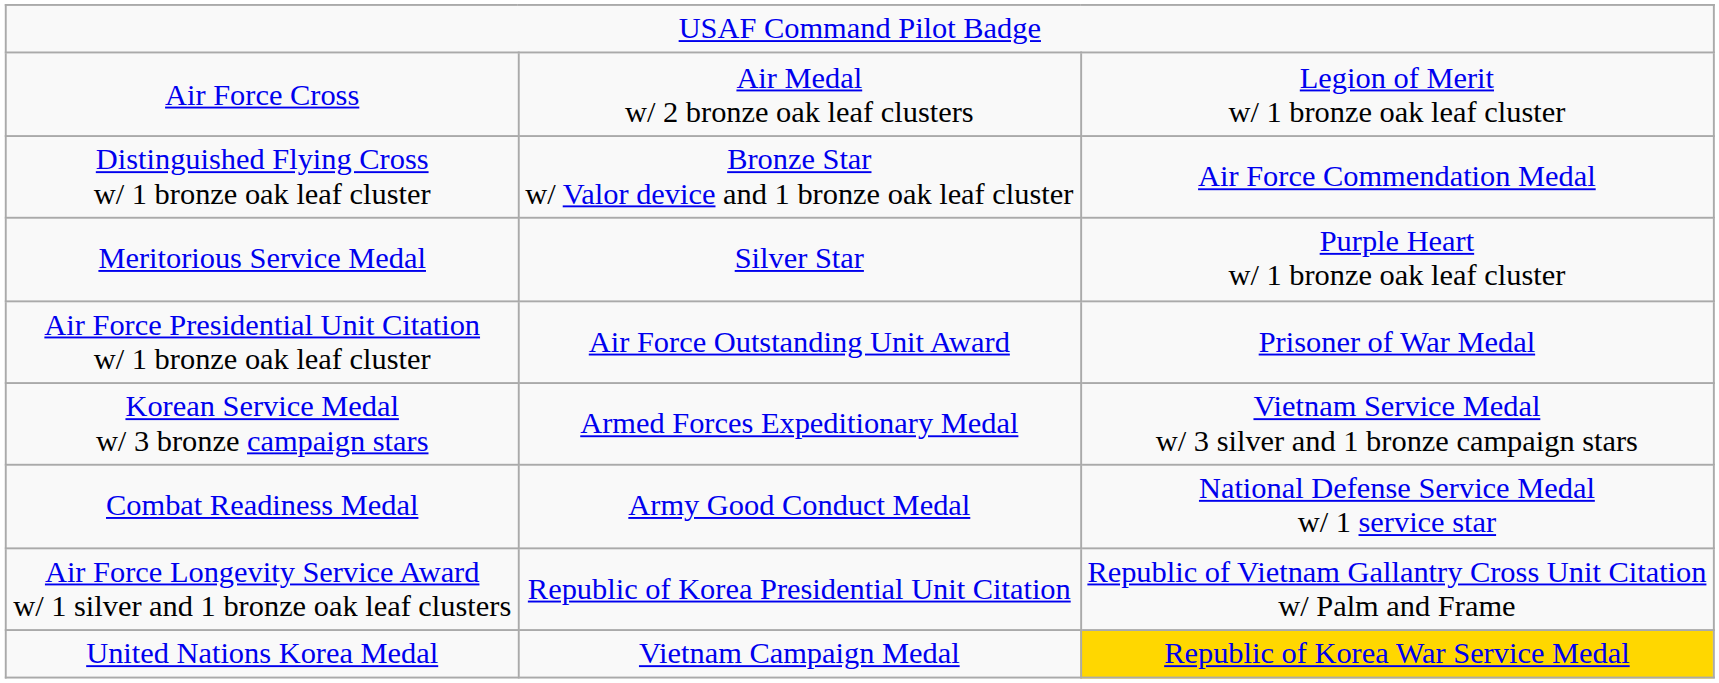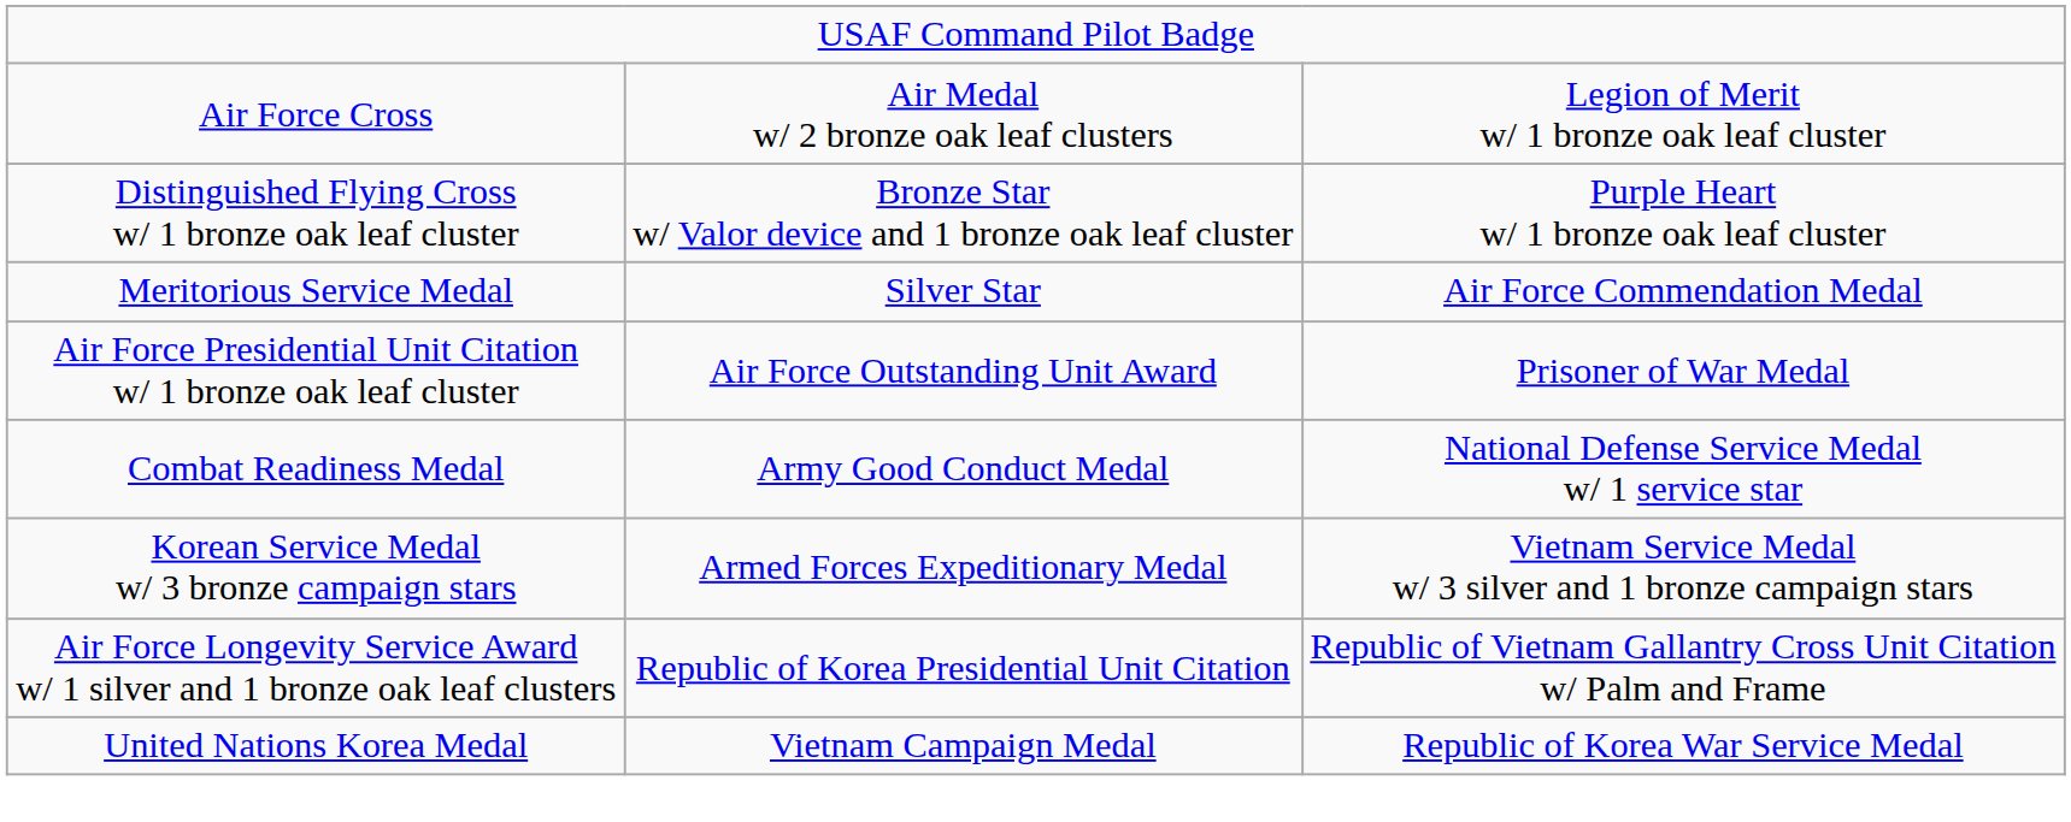Distinguished Flying Cross w/ 1 bronze oak leaf cluster | column 3: Air Force Commendation Medal -> Purple Heart w/ 1 bronze oak leaf cluster
Meritorious Service Medal | column 3: Purple Heart w/ 1 bronze oak leaf cluster -> Air Force Commendation Medal
rows swapped: Combat Readiness Medal <-> Korean Service Medal w/ 3 bronze campaign stars
United Nations Korea Medal | column 3: gold background -> no background
